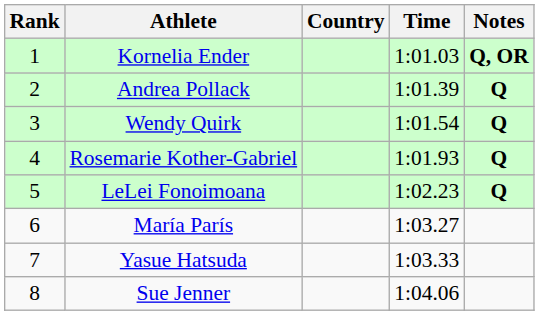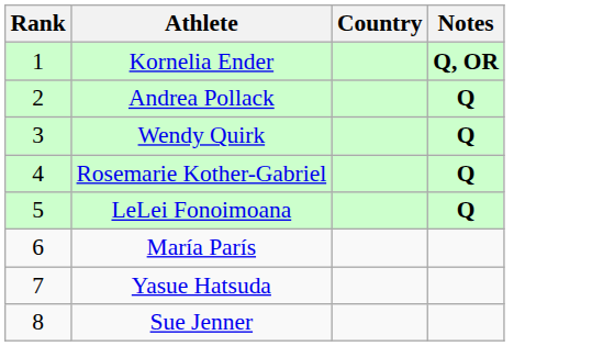- column: Time | 1:01.03 | 1:01.39 | 1:01.54 | 1:01.93 | 1:02.23 | 1:03.27 | 1:03.33 | 1:04.06
